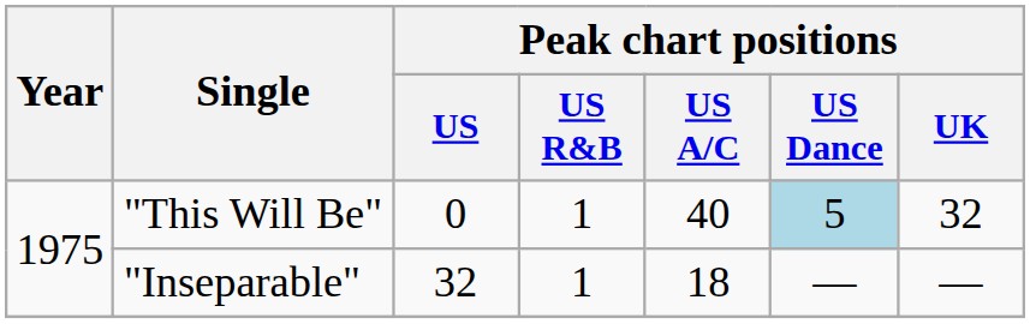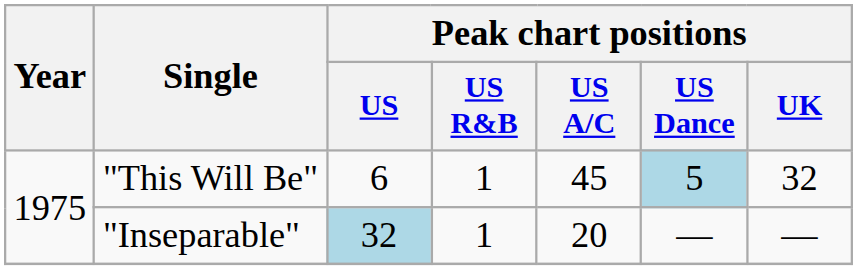"This Will Be" | Peak chart positions / US: 0 -> 6
"This Will Be" | Peak chart positions / US A/C: 40 -> 45
"Inseparable" | Peak chart positions / US: no background -> lightblue background
"Inseparable" | Peak chart positions / US A/C: 18 -> 20
